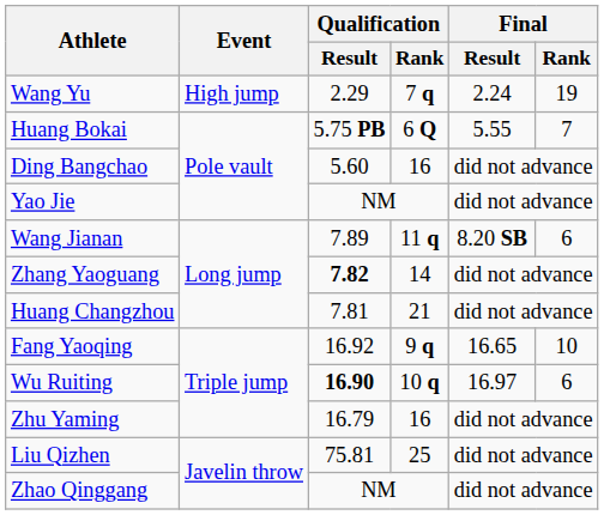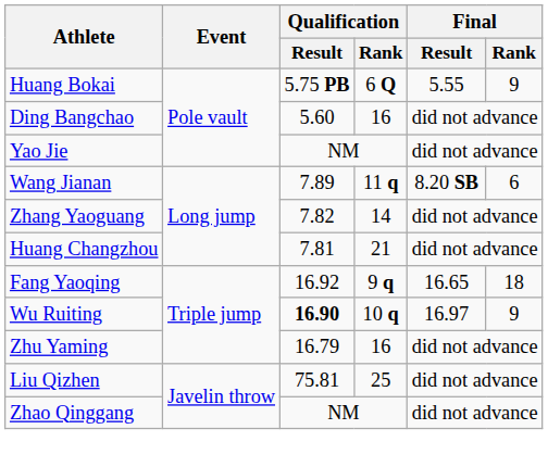- row: Wang Yu | High jump | 2.29 | 7 q | 2.24 | 19
Huang Bokai | Final / Rank: 7 -> 9
Zhang Yaoguang | Qualification / Result: bold -> normal
Fang Yaoqing | Final / Rank: 10 -> 18
Wu Ruiting | Final / Rank: 6 -> 9
